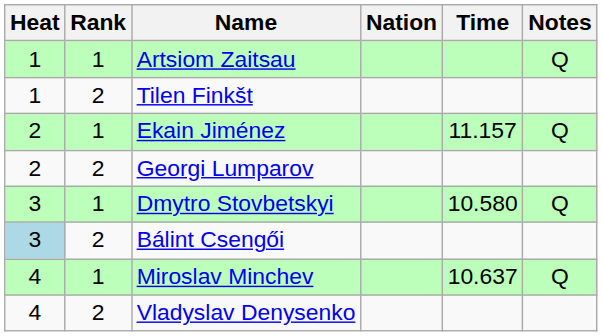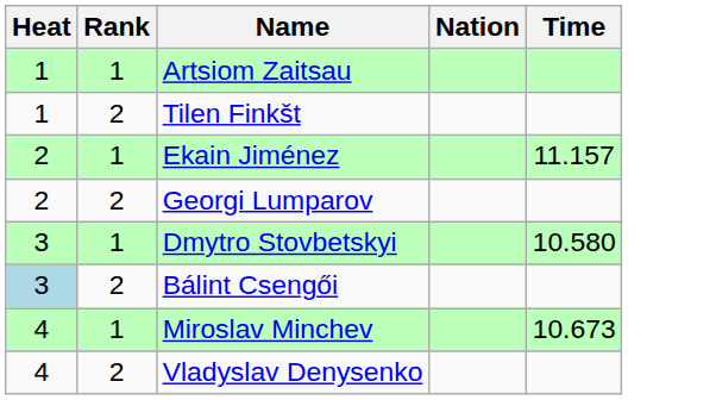- column: Notes | Q | Q | Q | Q
Miroslav Minchev | Time: 10.637 -> 10.673
